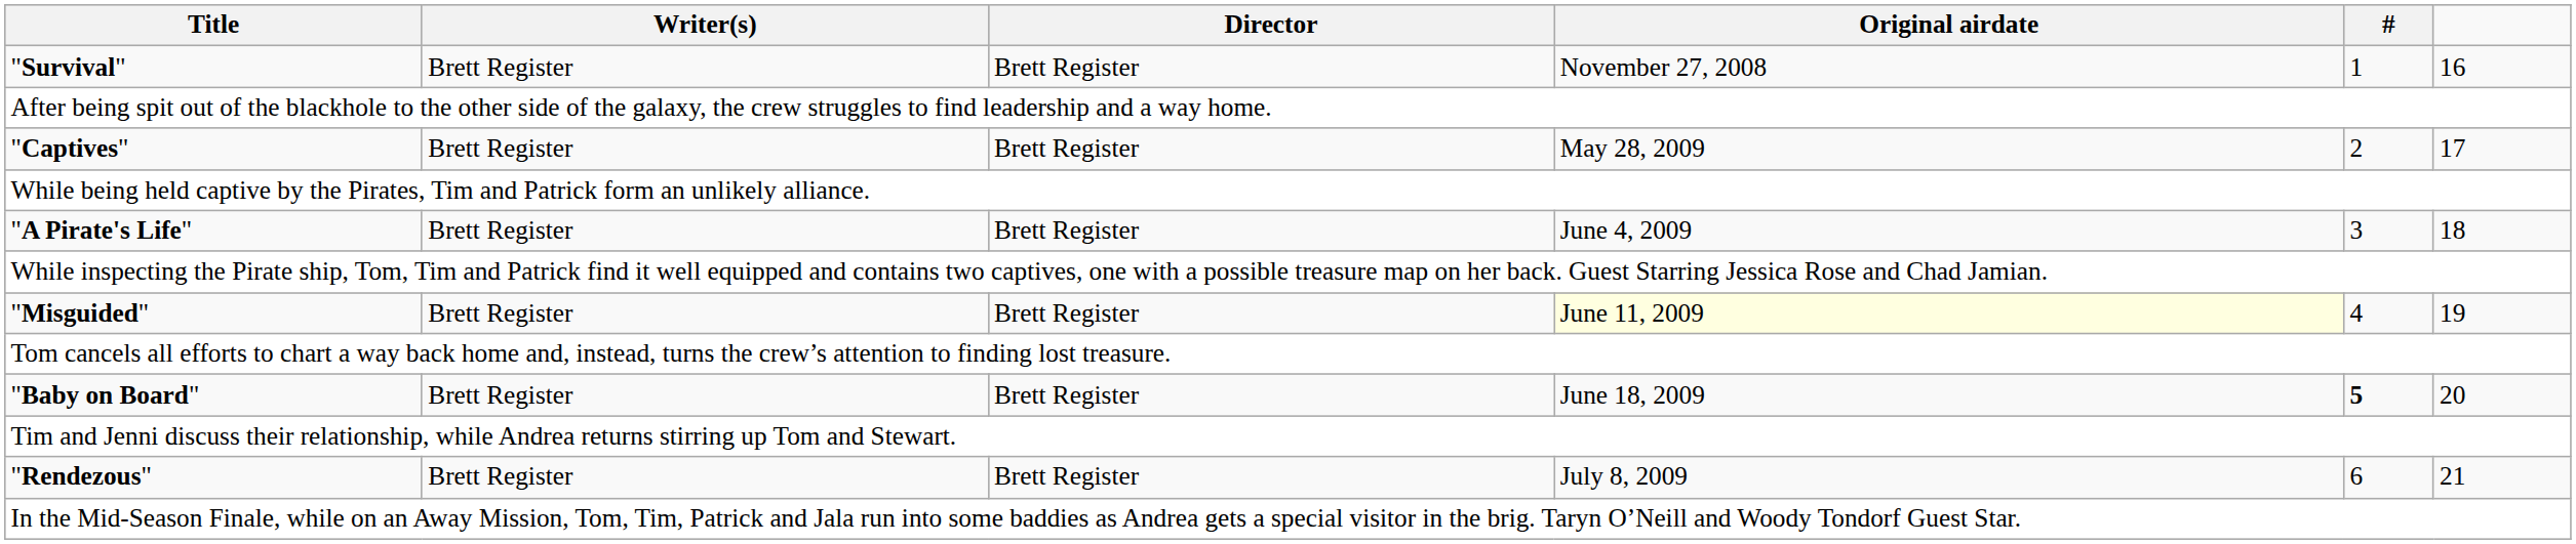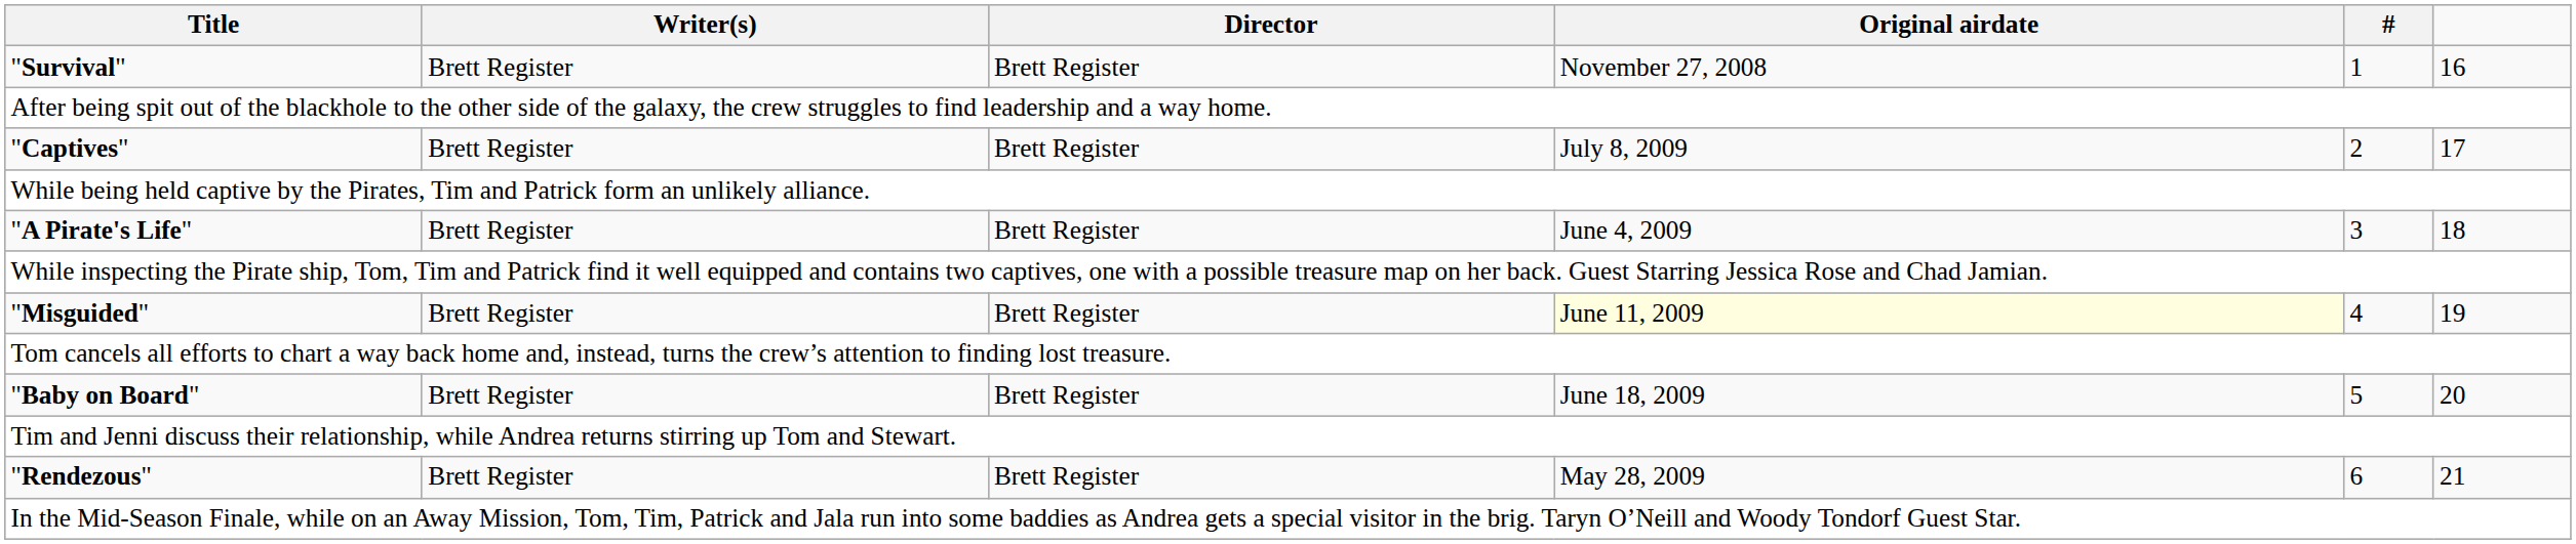"Captives" | Original airdate: May 28, 2009 -> July 8, 2009
"Baby on Board" | #: bold -> normal
"Rendezous" | Original airdate: July 8, 2009 -> May 28, 2009
